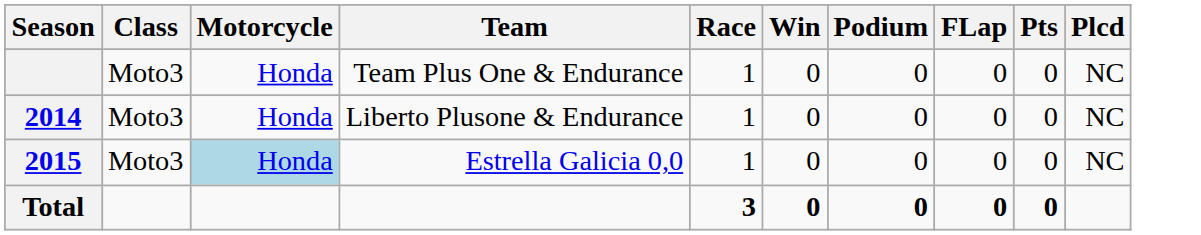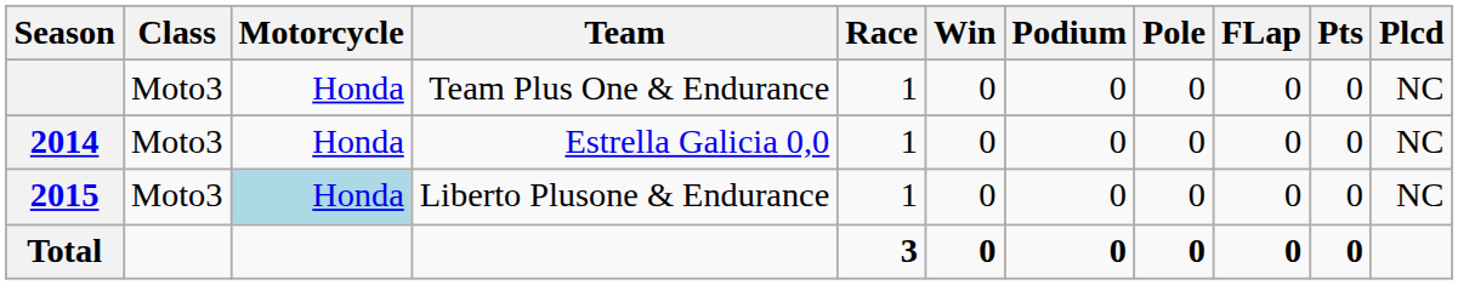+ column: Pole | 0 | 0 | 0 | 0
2014 | Team: Liberto Plusone & Endurance -> Estrella Galicia 0,0
2015 | Team: Estrella Galicia 0,0 -> Liberto Plusone & Endurance
